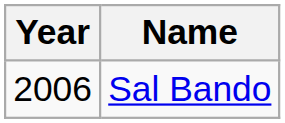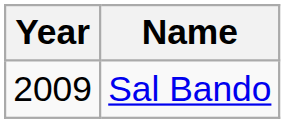Sal Bando | Year: 2006 -> 2009
